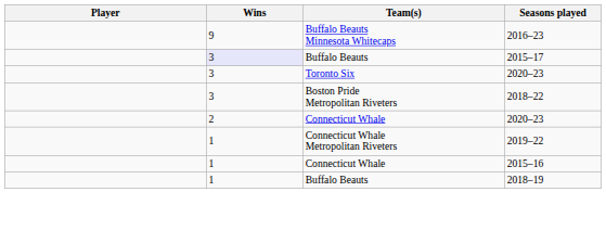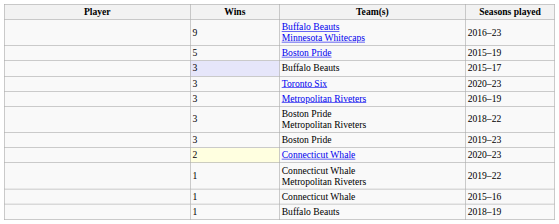+ row: 5 | Boston Pride | 2015–19
+ row: 3 | Metropolitan Riveters | 2016–19
+ row: 3 | Boston Pride | 2019–23
Connecticut Whale / 2020–23 | Wins: no background -> lightyellow background
